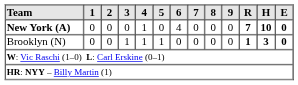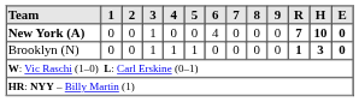New York (A) | 3: 0 -> 1
New York (A) | 4: 1 -> 0
